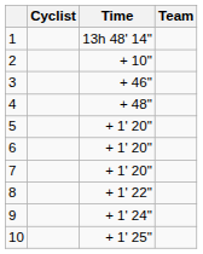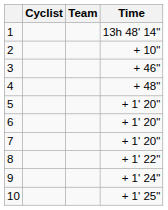columns swapped: Team <-> Time
